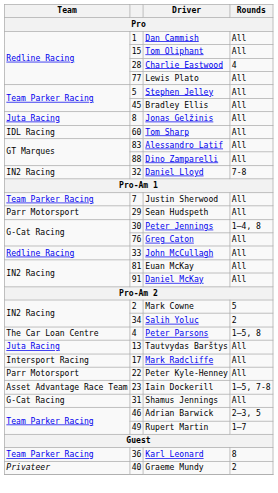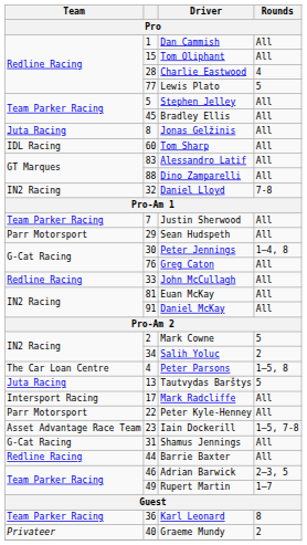Lewis Plato | Rounds: All -> 5
Tautvydas Barštys | Rounds: All -> 5
+ row: Redline Racing | 44 | Barrie Baxter | All
